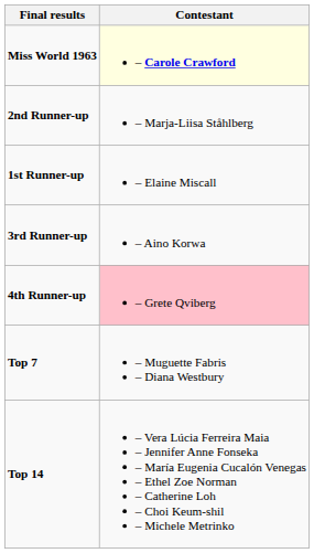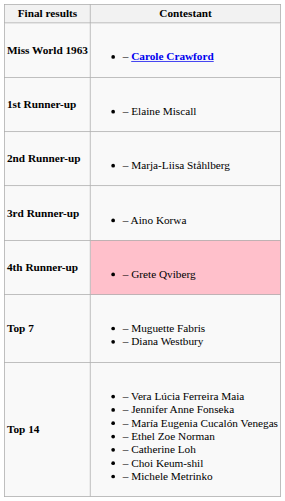Miss World 1963 | Contestant: lightyellow background -> no background
rows swapped: 1st Runner-up <-> 2nd Runner-up
